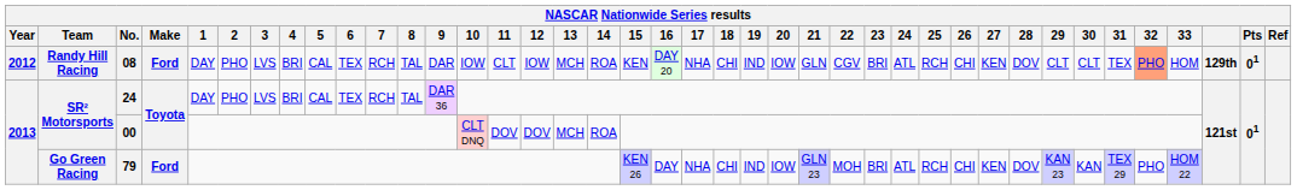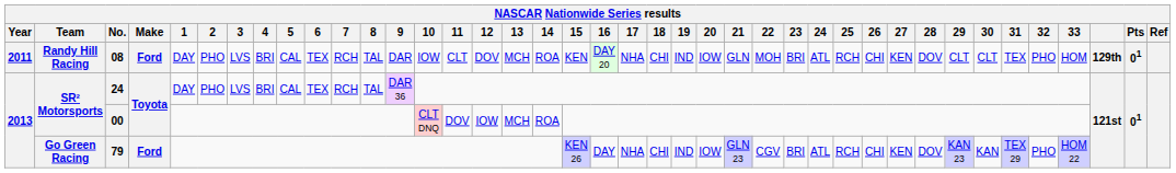08 | Year: 2012 -> 2011
08 | 12: IOW -> DOV
08 | 22: CGV -> MOH
08 | 32: lightsalmon background -> no background
00 | 12: DOV -> IOW
79 | 22: MOH -> CGV
